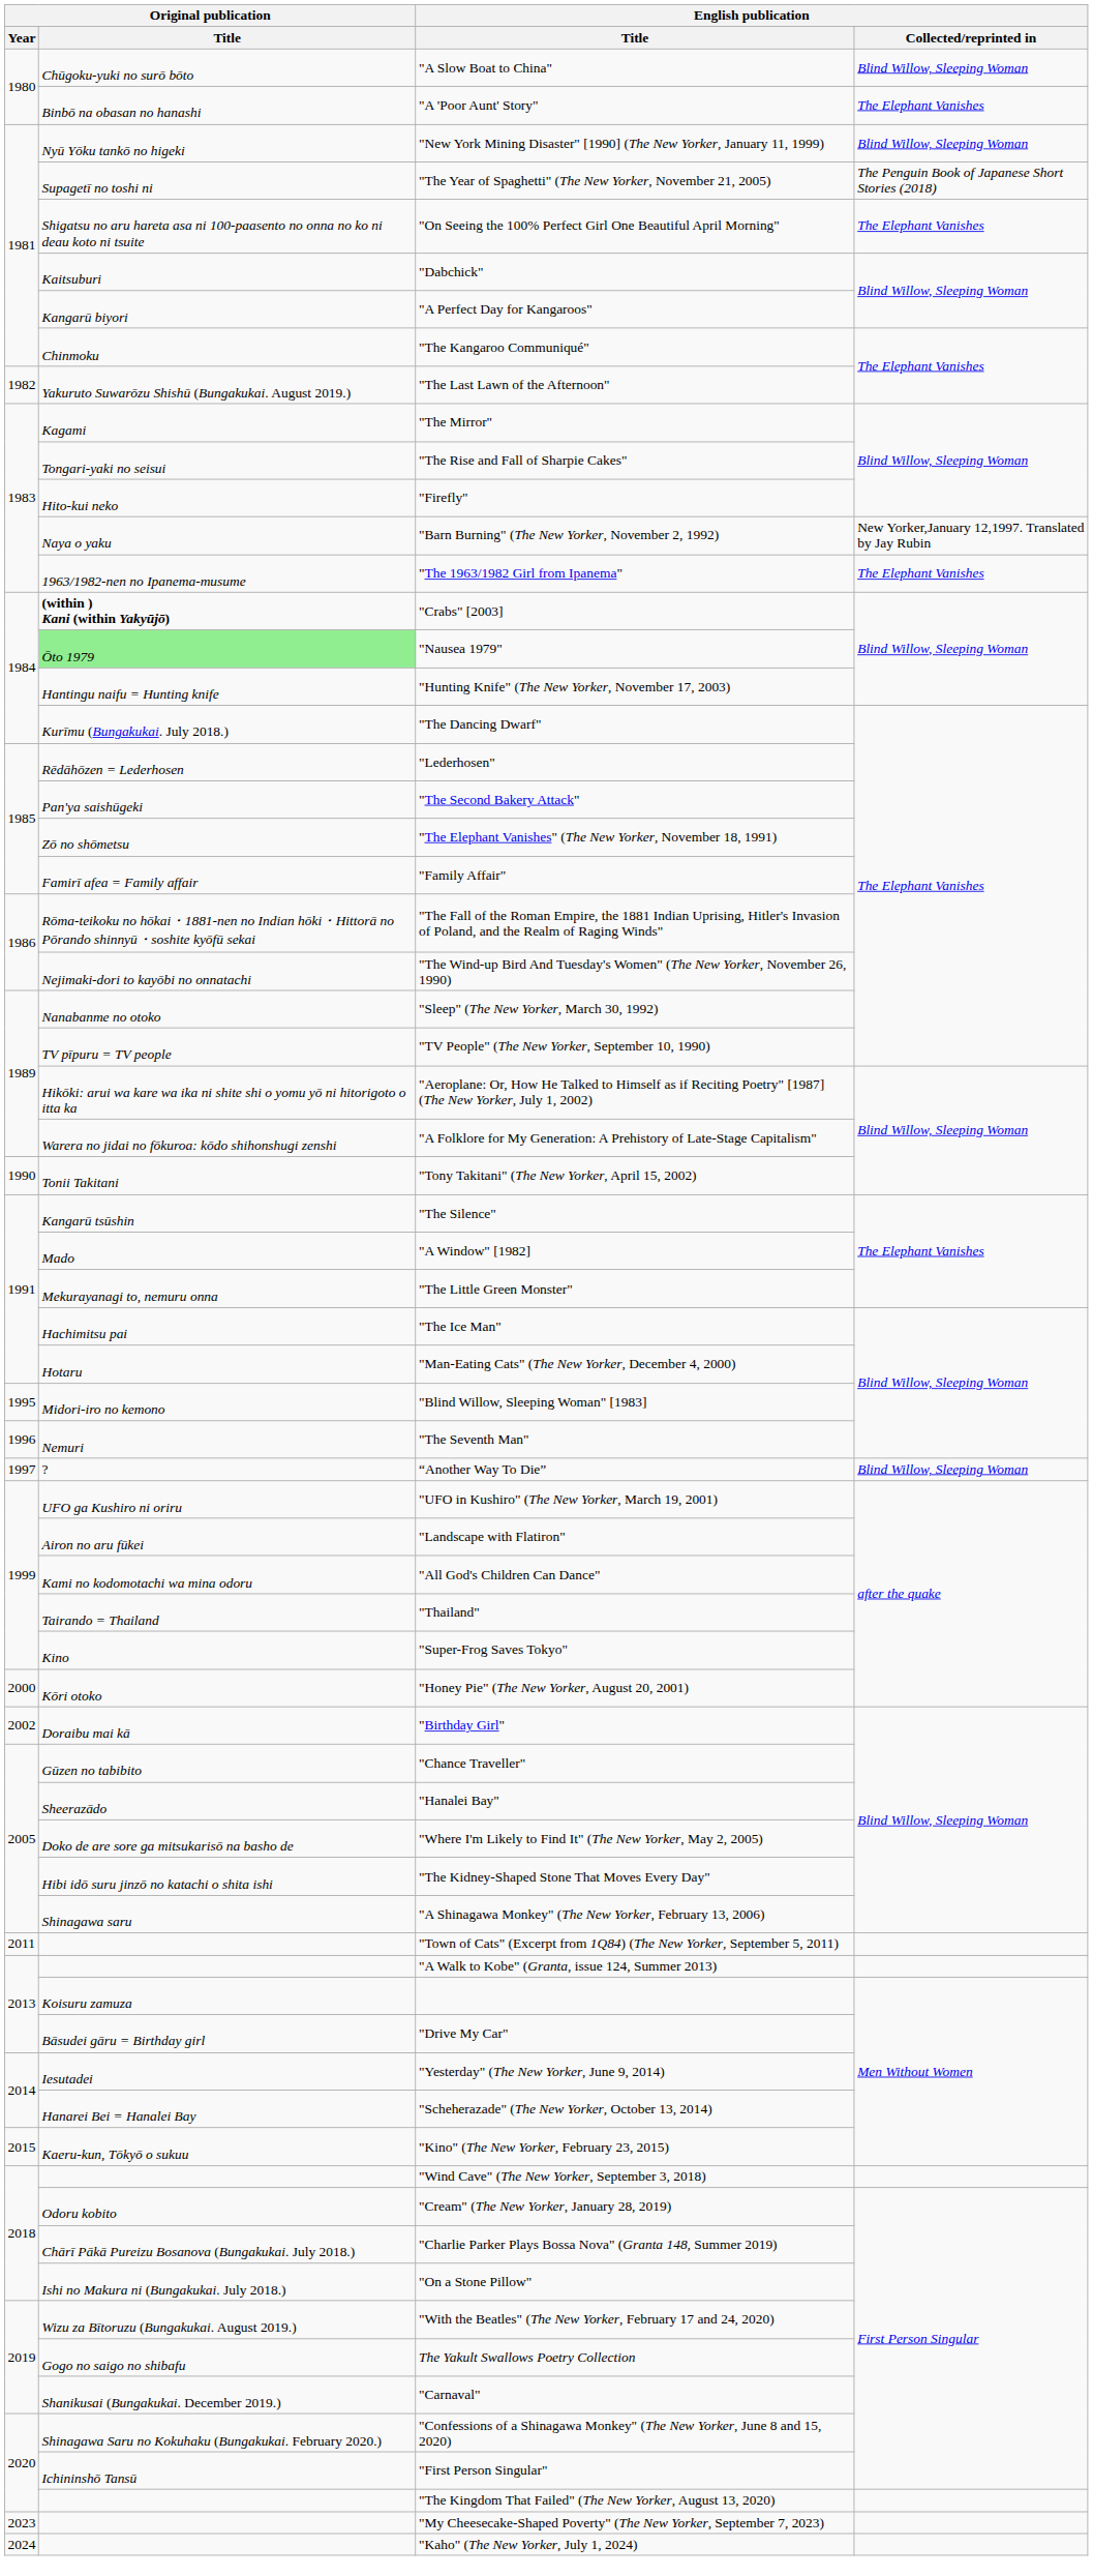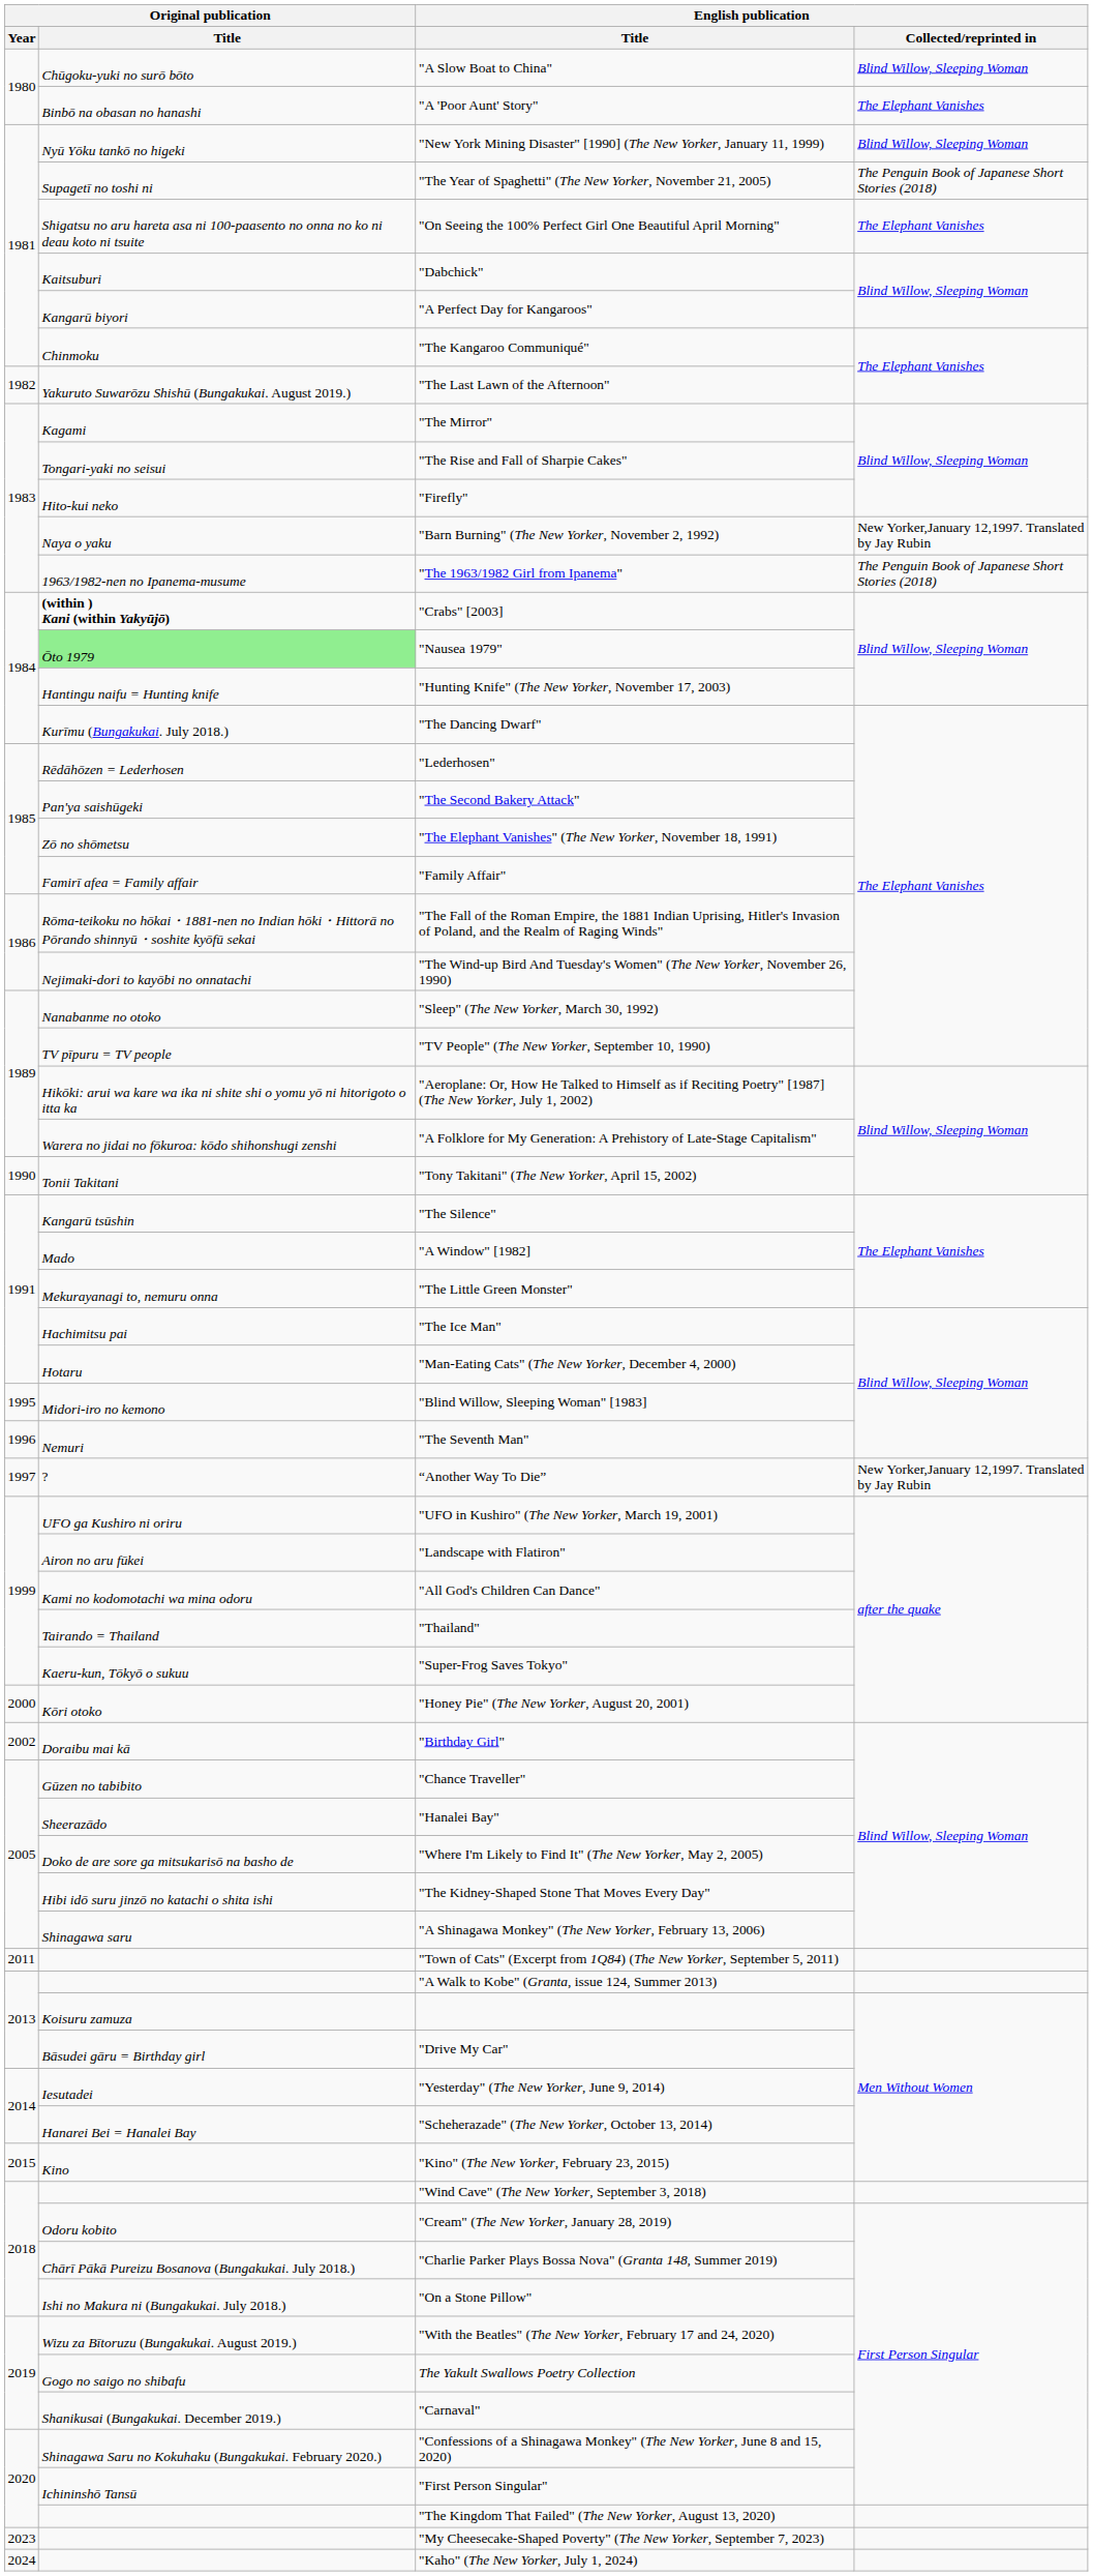"The 1963/1982 Girl from Ipanema" | English publication / Collected/reprinted in: The Elephant Vanishes -> The Penguin Book of Japanese Short Stories (2018)
“Another Way To Die” | English publication / Collected/reprinted in: Blind Willow, Sleeping Woman -> New Yorker,January 12,1997. Translated by Jay Rubin
"Super-Frog Saves Tokyo" | Original publication / Title: Kino -> Kaeru-kun, Tōkyō o sukuu
"Kino" (The New Yorker, February 23, 2015) | Original publication / Title: Kaeru-kun, Tōkyō o sukuu -> Kino
